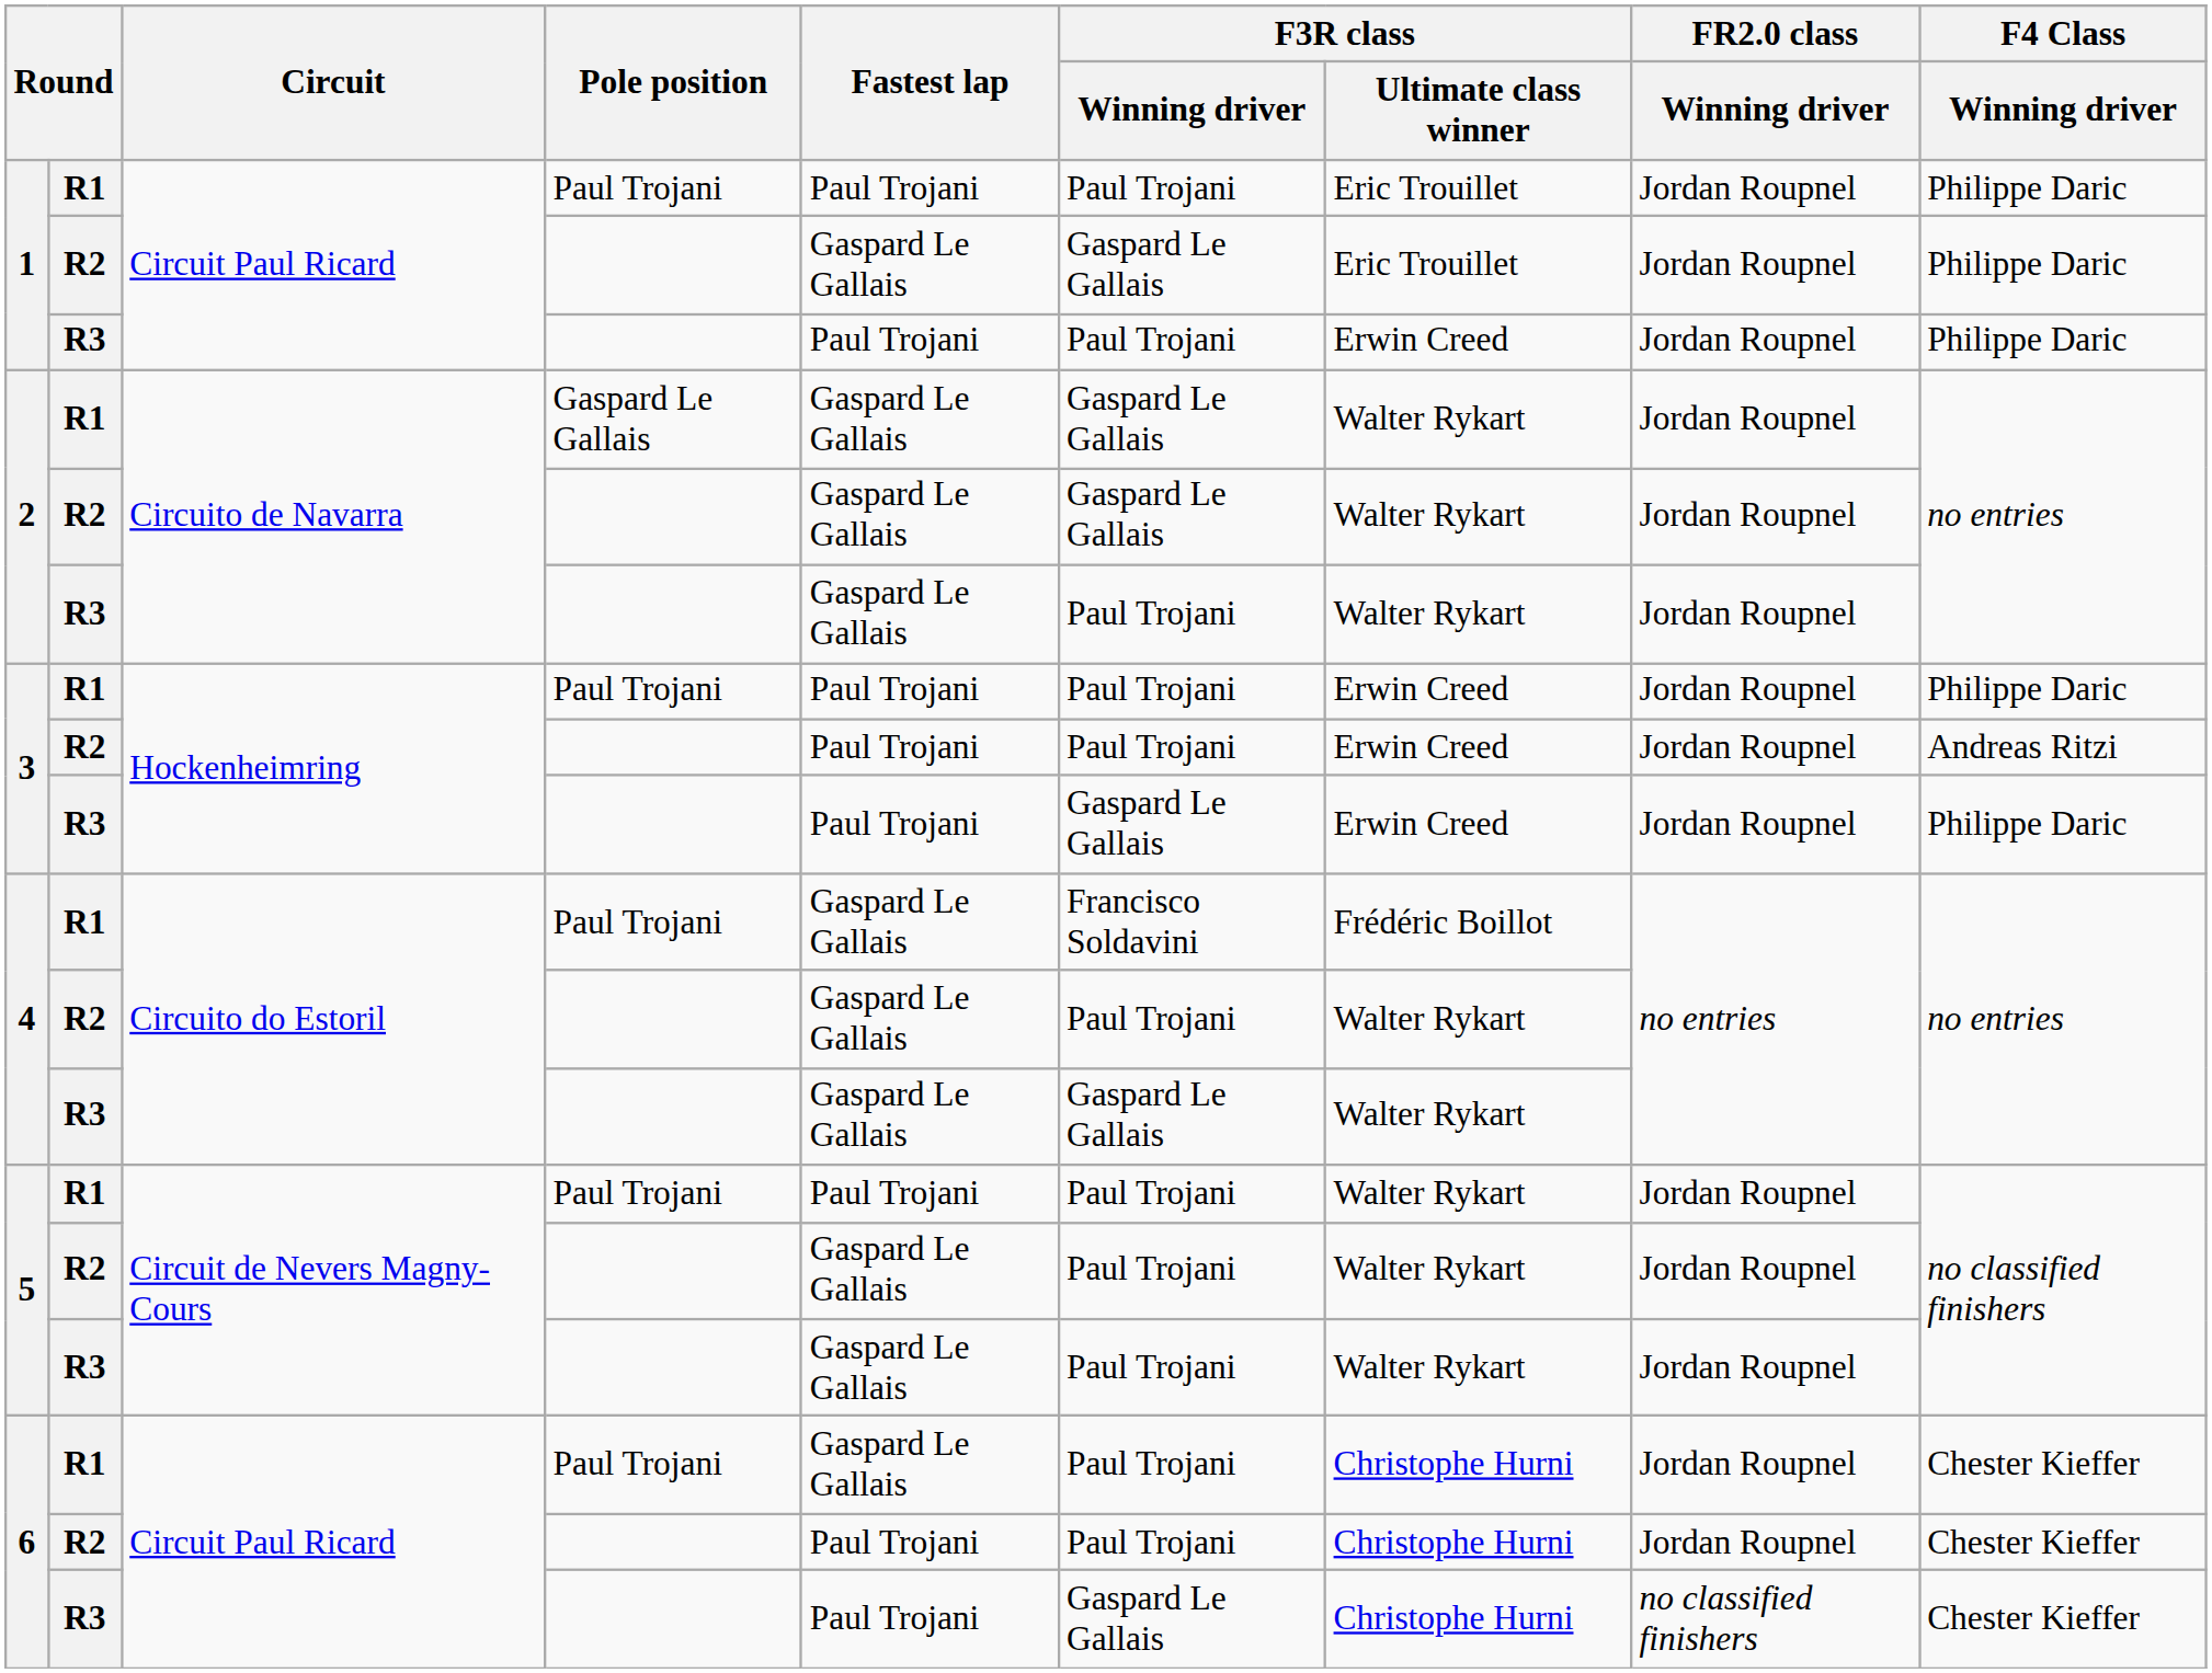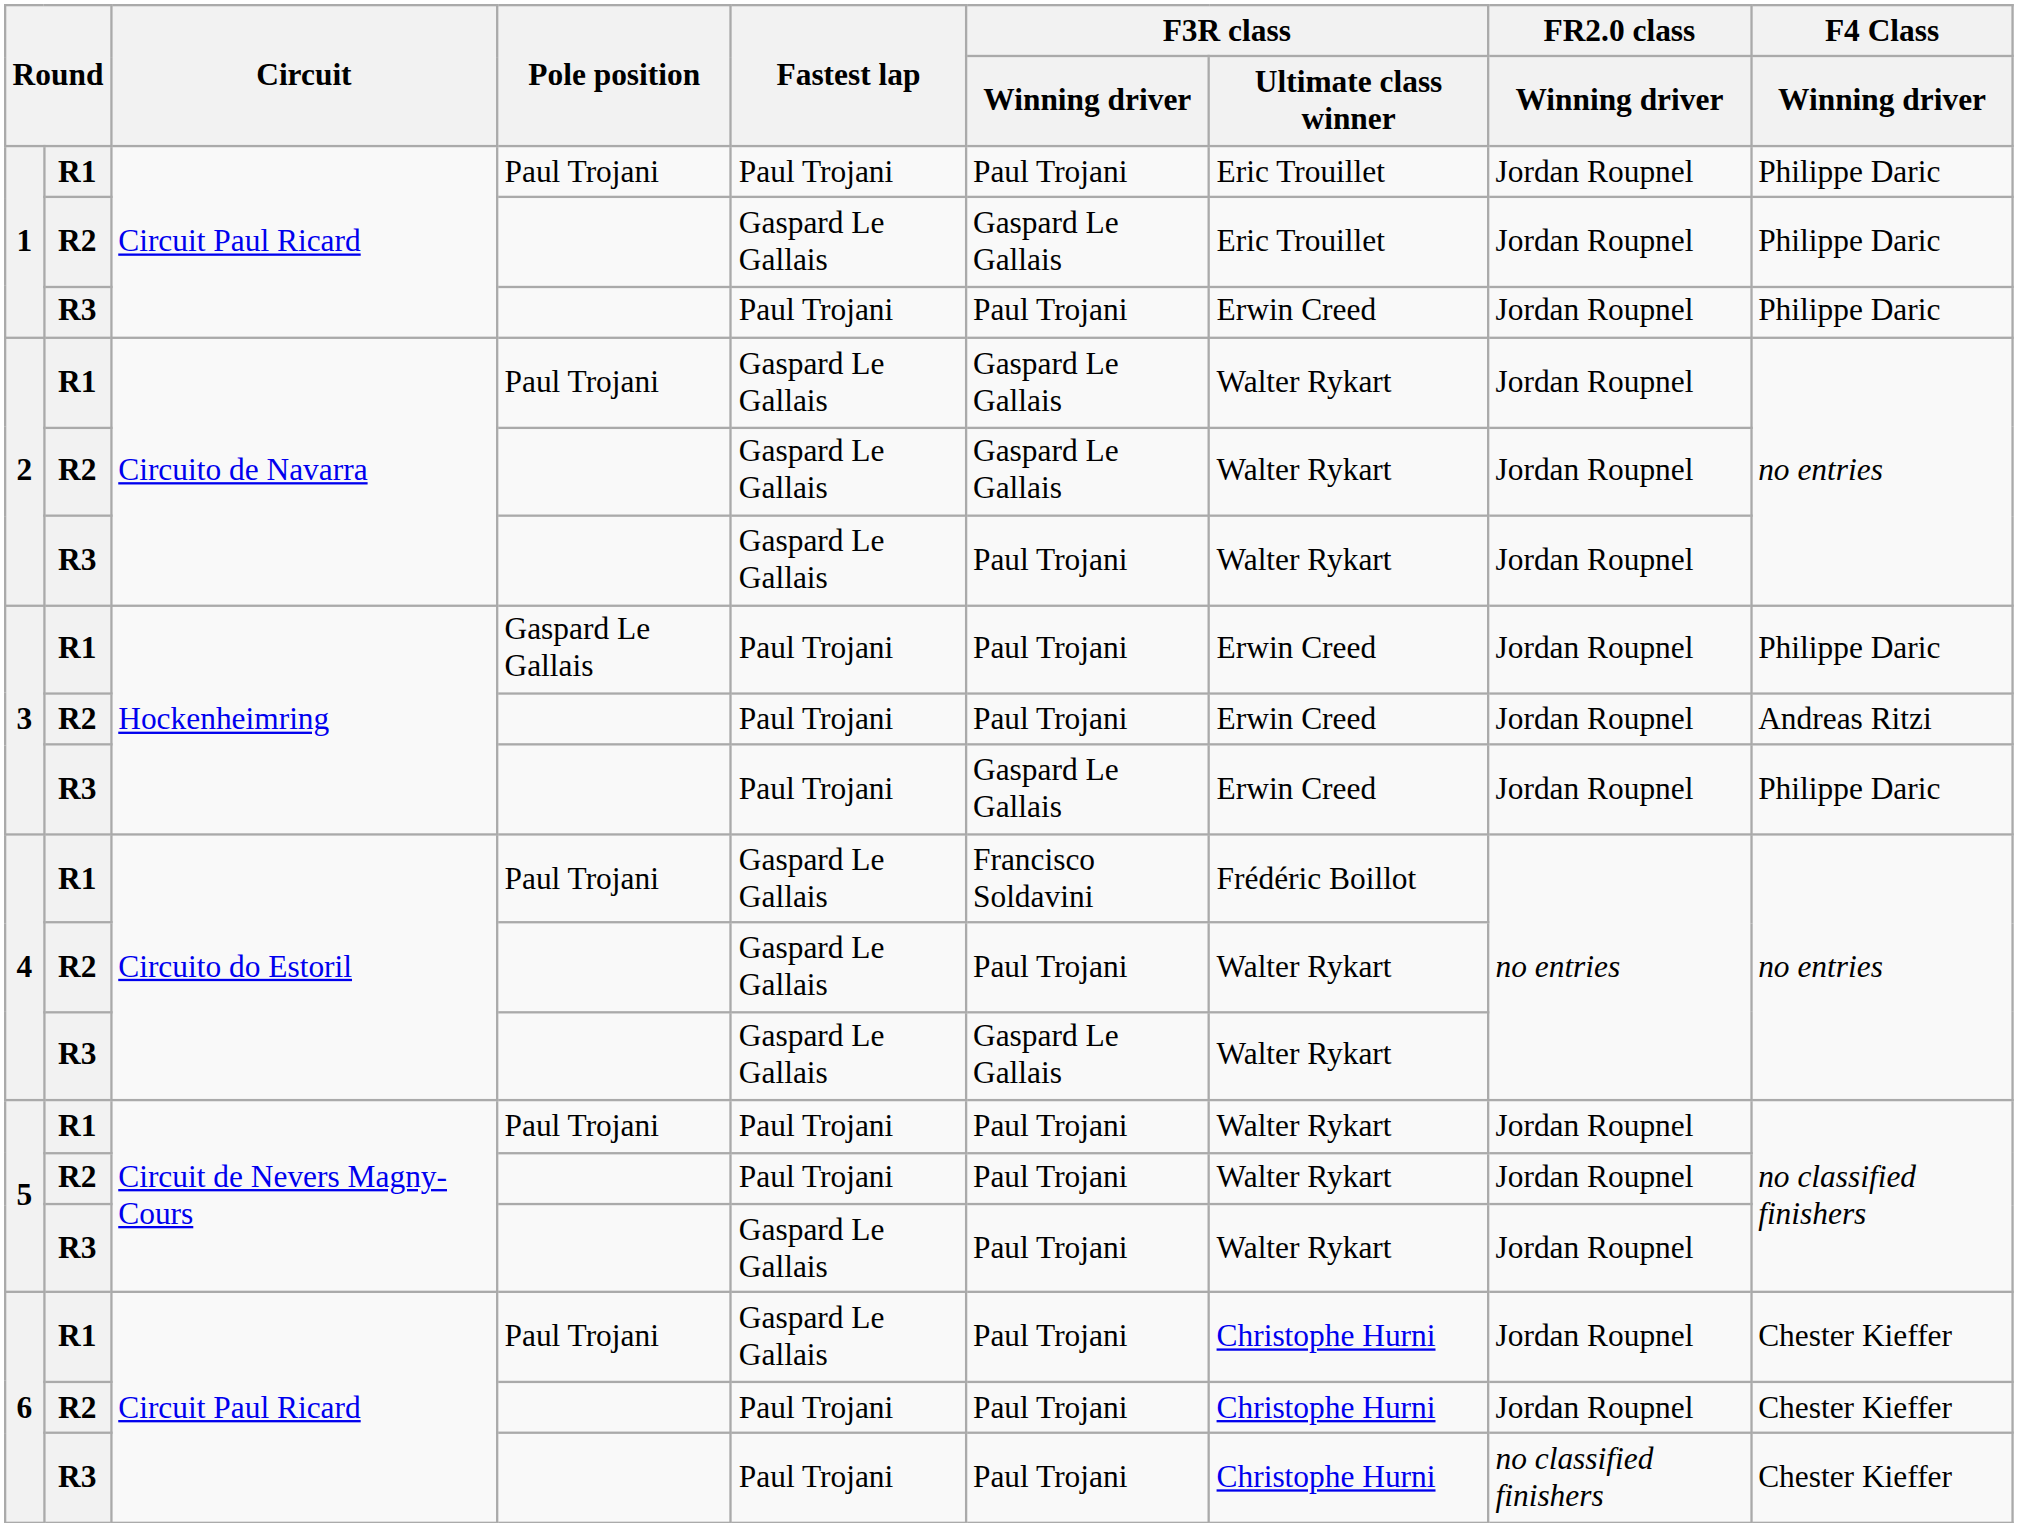2 / R1 | Pole position: Gaspard Le Gallais -> Paul Trojani
3 / R1 | Pole position: Paul Trojani -> Gaspard Le Gallais
5 / R2 | Fastest lap: Gaspard Le Gallais -> Paul Trojani
6 / R3 | F3R class / Winning driver: Gaspard Le Gallais -> Paul Trojani
